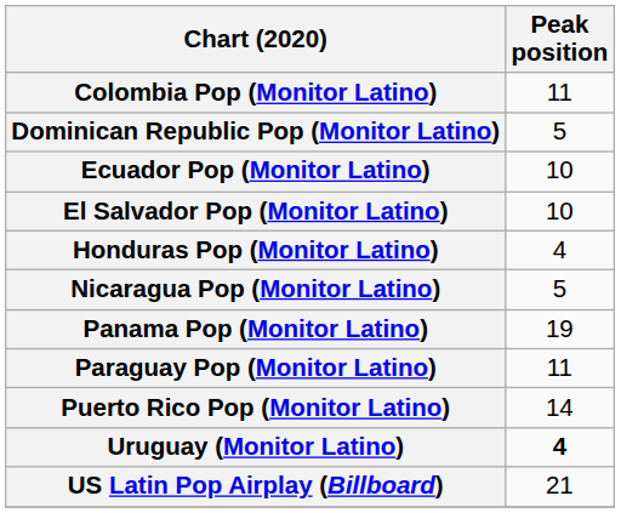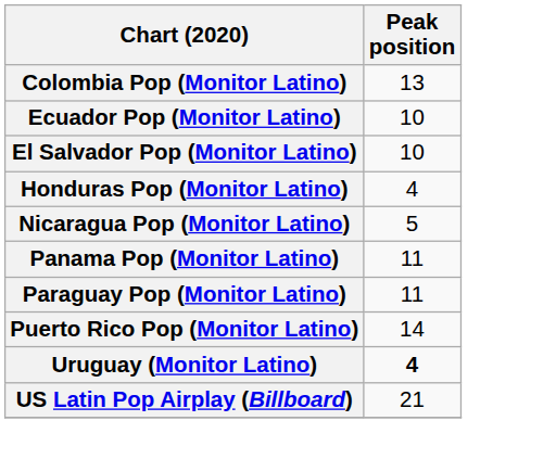Colombia Pop (Monitor Latino) | Peak position: 11 -> 13
- row: Dominican Republic Pop (Monitor Latino) | 5
Panama Pop (Monitor Latino) | Peak position: 19 -> 11
